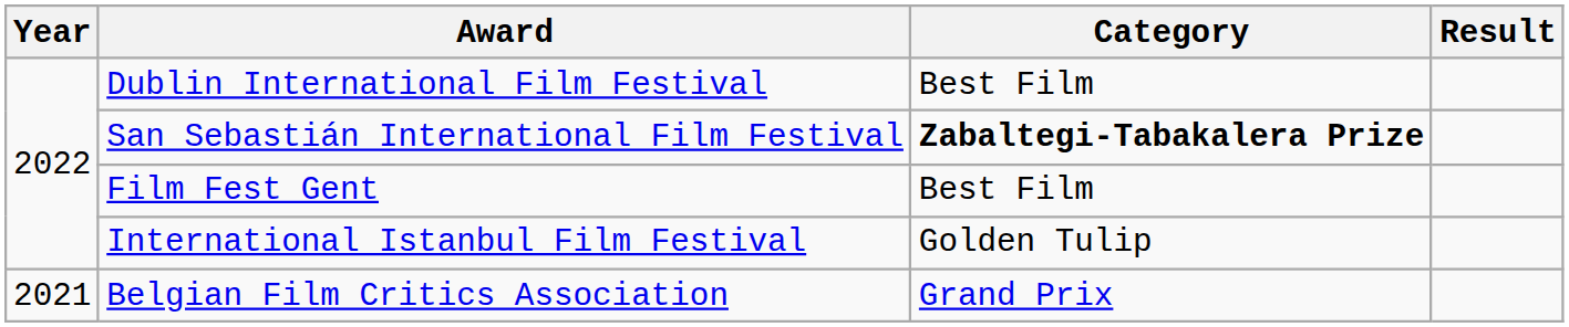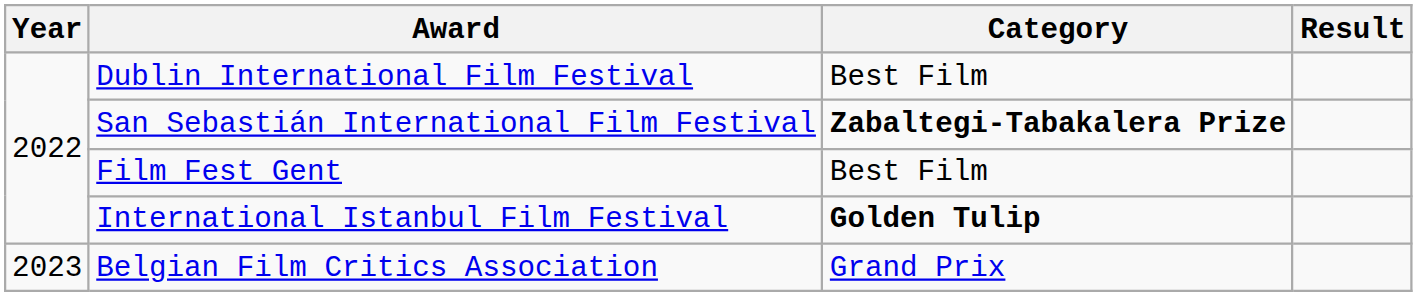International Istanbul Film Festival | Category: normal -> bold
Belgian Film Critics Association | Year: 2021 -> 2023
